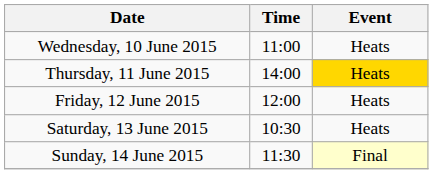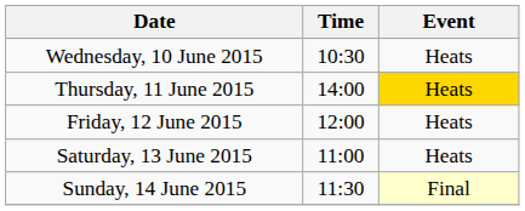Wednesday, 10 June 2015 | Time: 11:00 -> 10:30
Saturday, 13 June 2015 | Time: 10:30 -> 11:00
